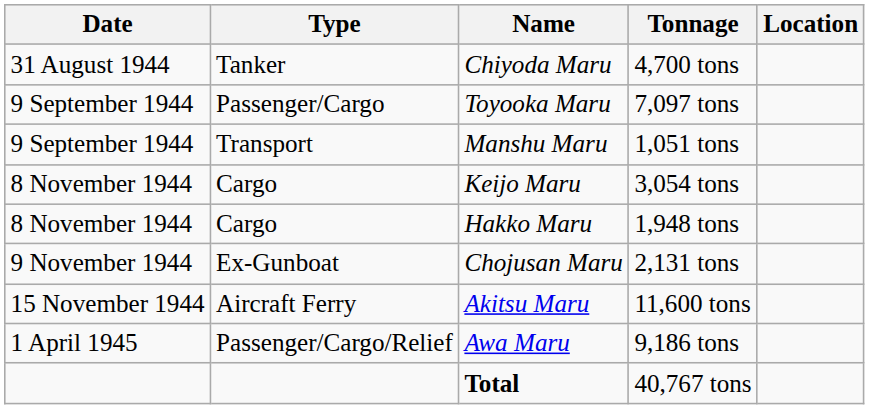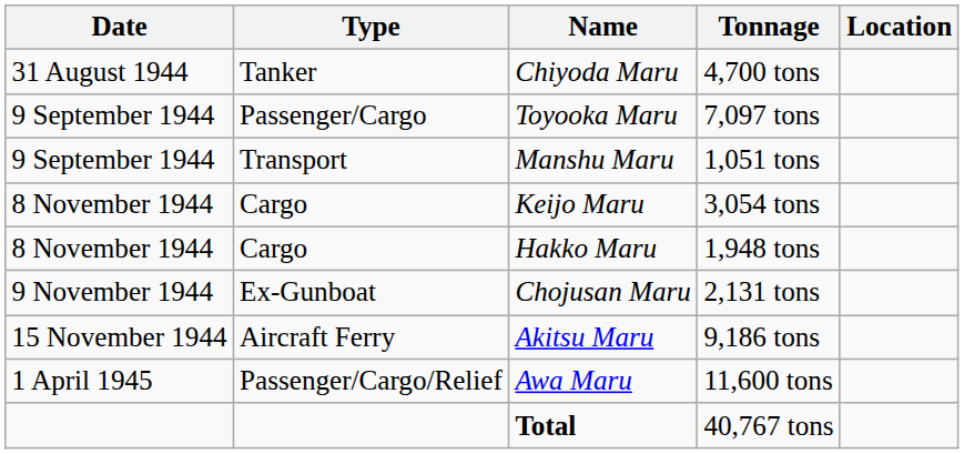Akitsu Maru | Tonnage: 11,600 tons -> 9,186 tons
Awa Maru | Tonnage: 9,186 tons -> 11,600 tons
